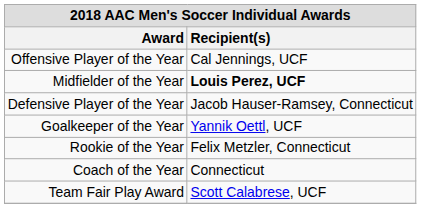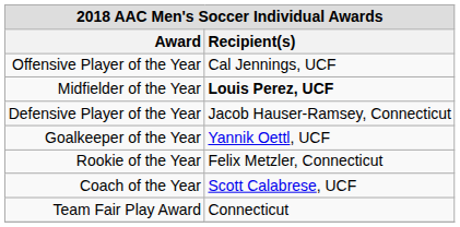Coach of the Year | Recipient(s): Connecticut -> Scott Calabrese, UCF
Team Fair Play Award | Recipient(s): Scott Calabrese, UCF -> Connecticut
